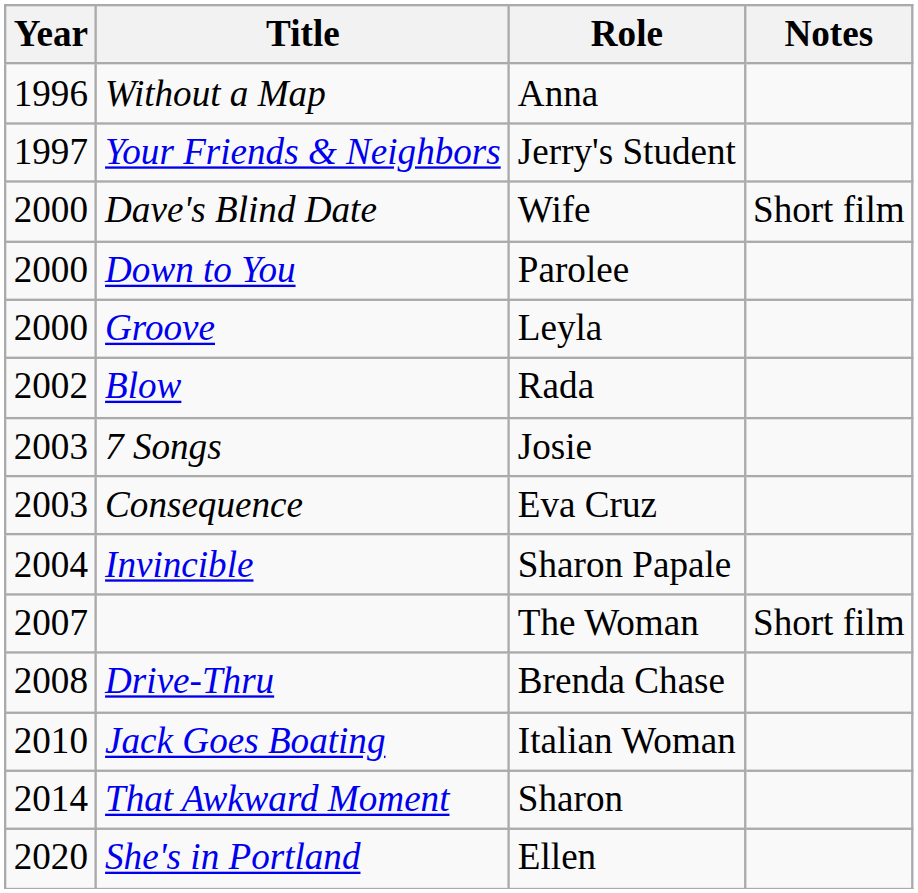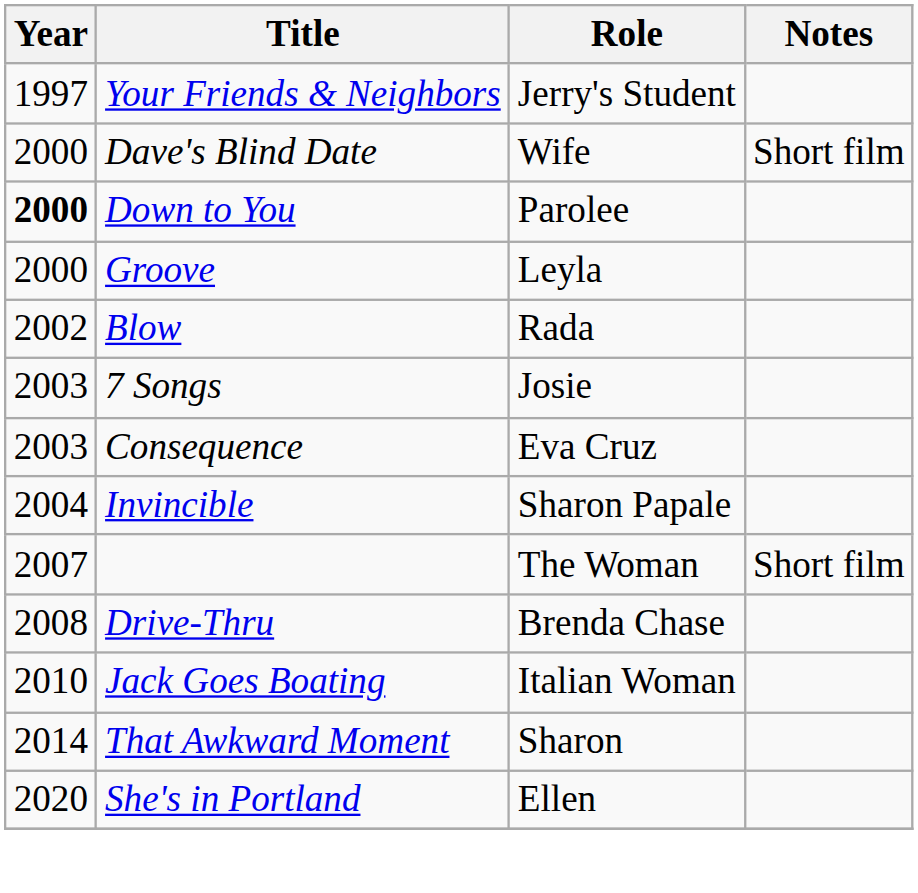- row: 1996 | Without a Map | Anna
Down to You | Year: normal -> bold
